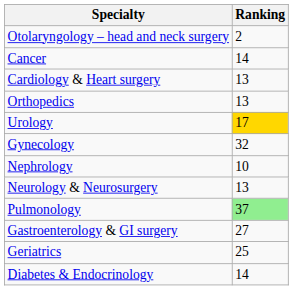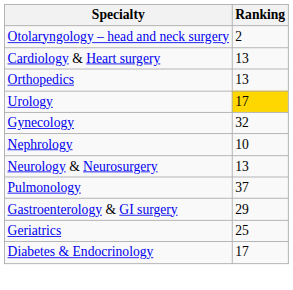- row: Cancer | 14
Pulmonology | Ranking: lightgreen background -> no background
Gastroenterology & GI surgery | Ranking: 27 -> 29
Diabetes & Endocrinology | Ranking: 14 -> 17
